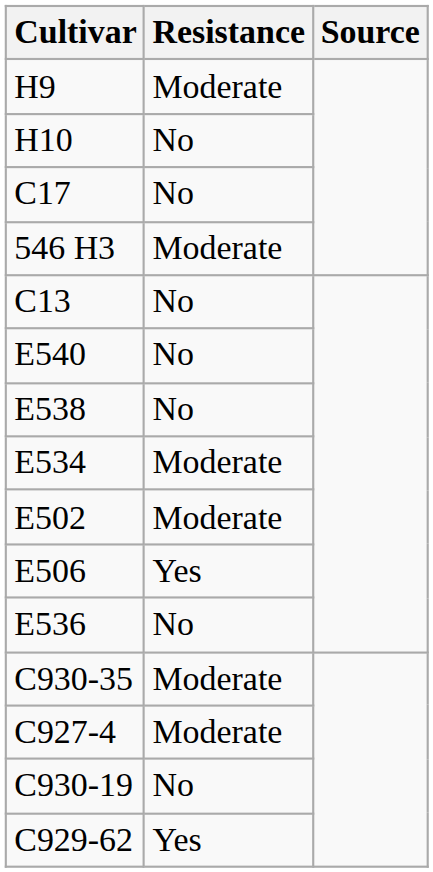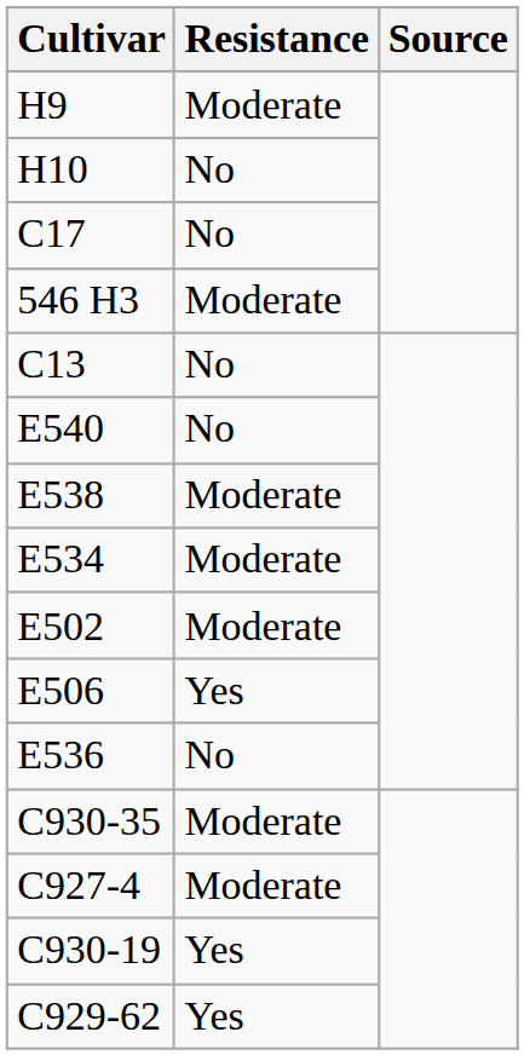E538 | Resistance: No -> Moderate
C930-19 | Resistance: No -> Yes
